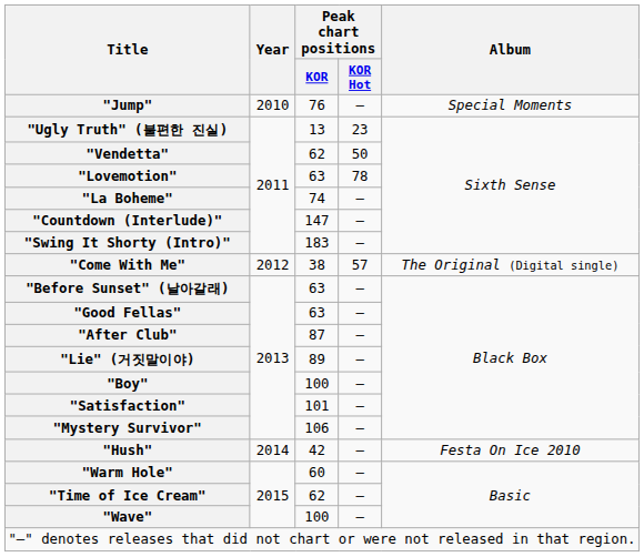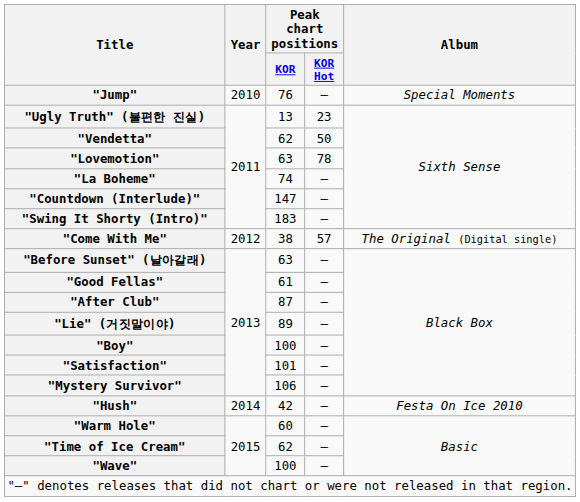"Good Fellas" | Peak chart positions / KOR: 63 -> 61
